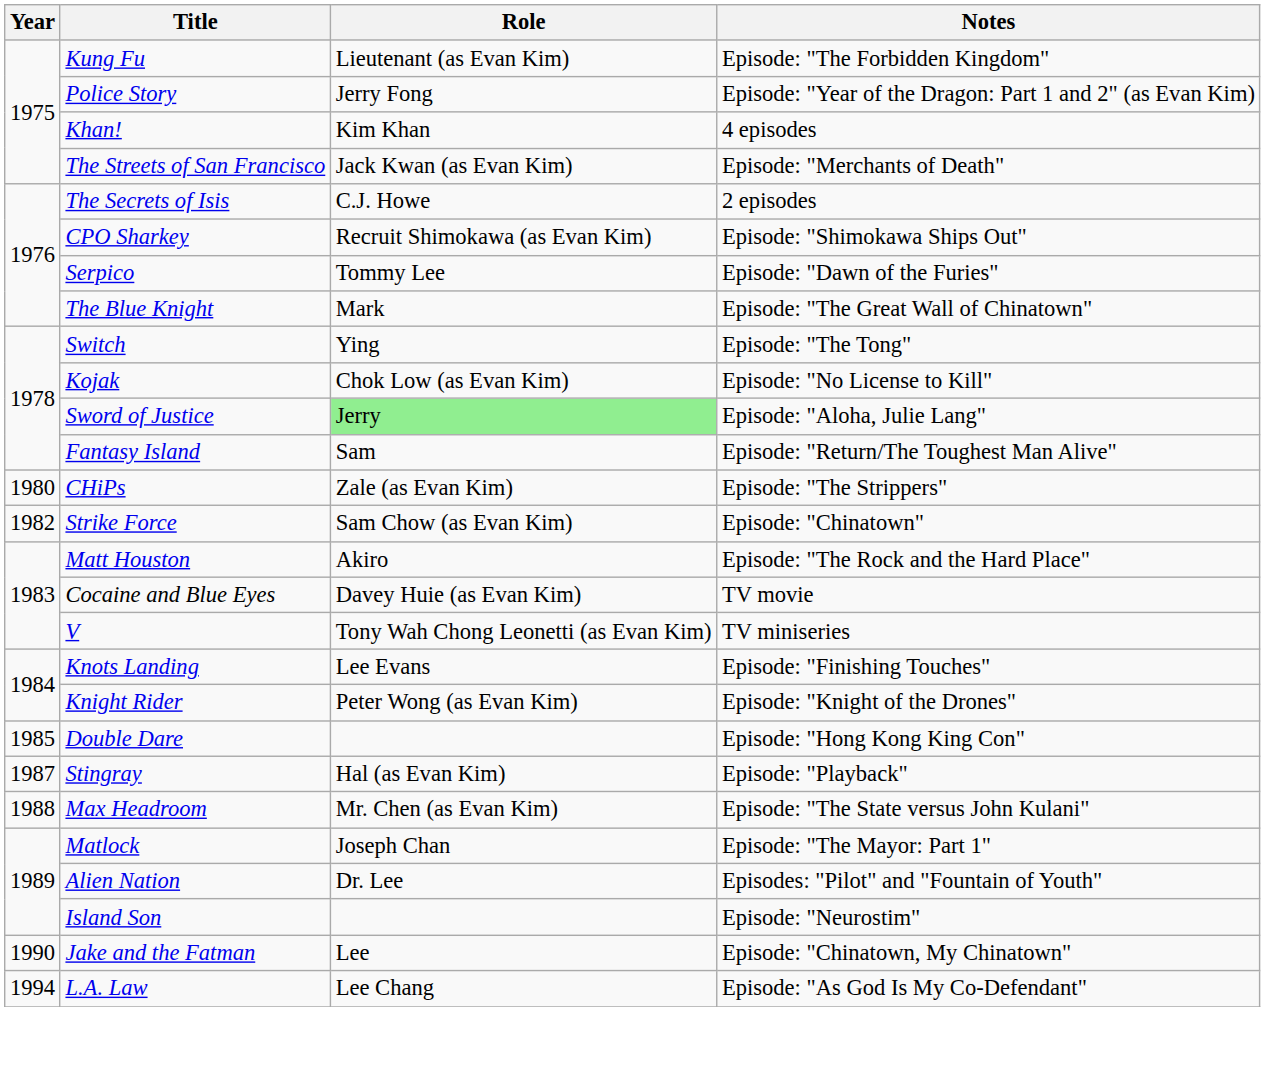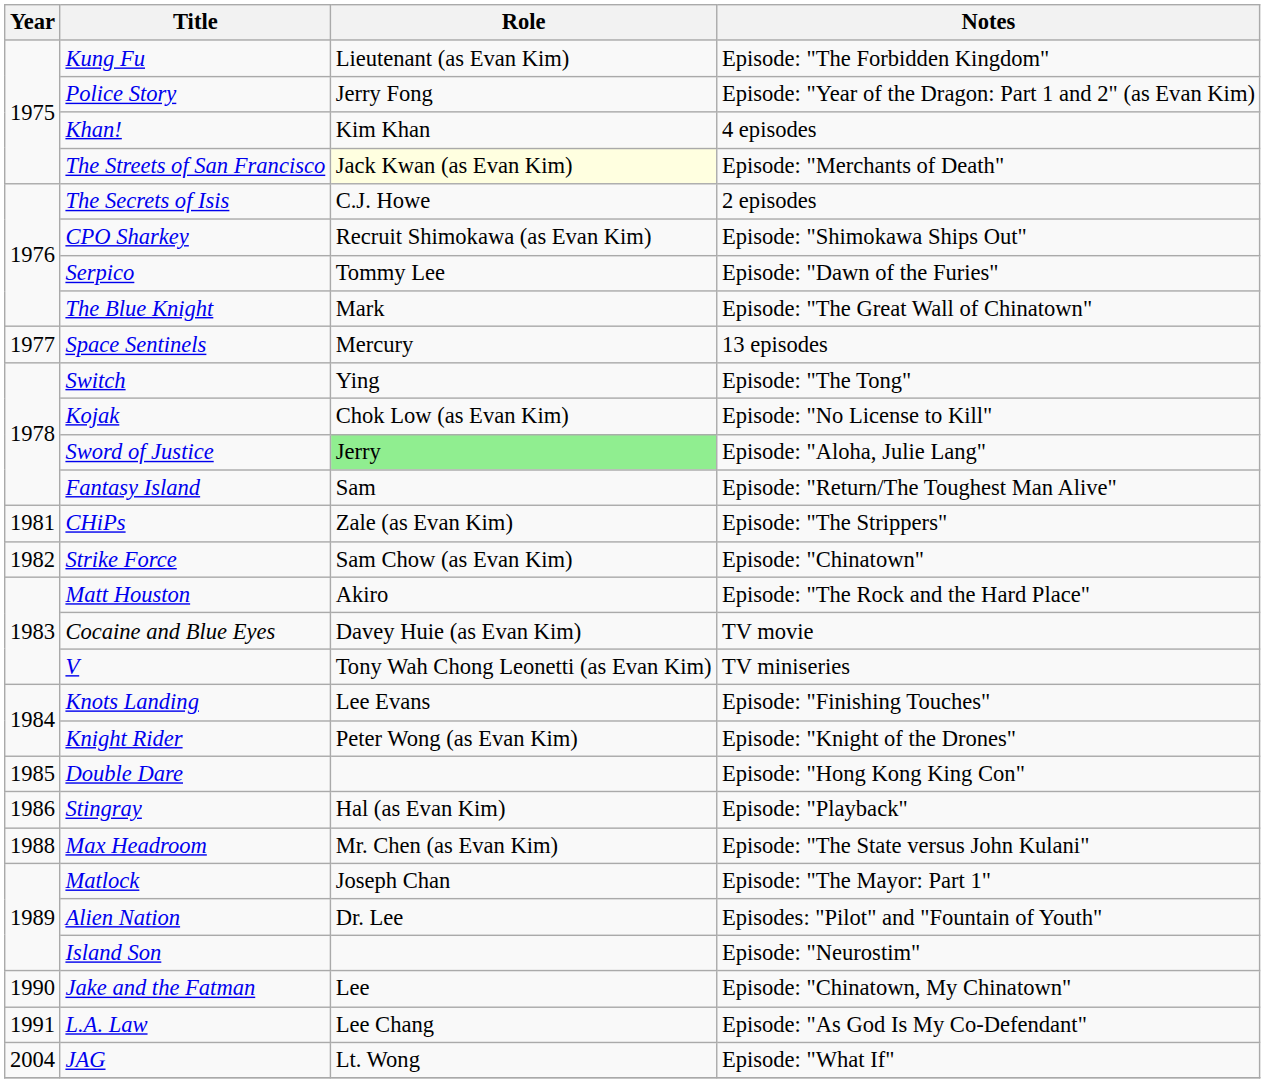The Streets of San Francisco | Role: no background -> lightyellow background
+ row: 1977 | Space Sentinels | Mercury | 13 episodes
CHiPs | Year: 1980 -> 1981
Stingray | Year: 1987 -> 1986
L.A. Law | Year: 1994 -> 1991
+ row: 2004 | JAG | Lt. Wong | Episode: "What If"
